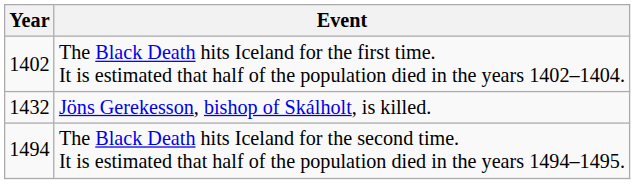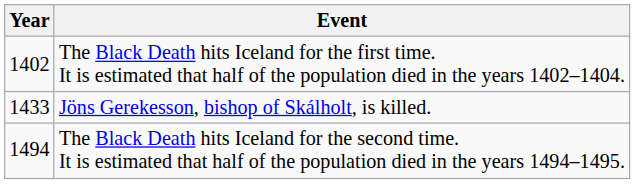Jöns Gerekesson, bishop of Skálholt, is killed. | Year: 1432 -> 1433
